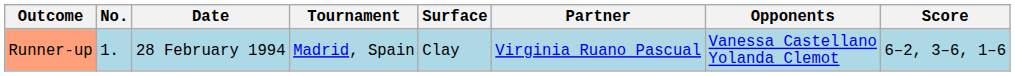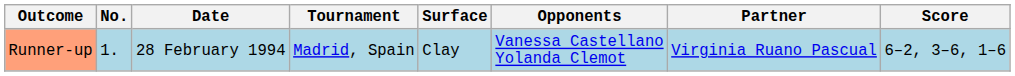columns swapped: Partner <-> Opponents
